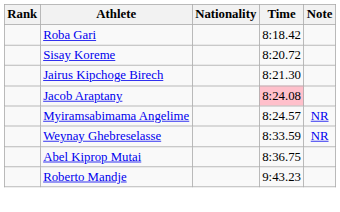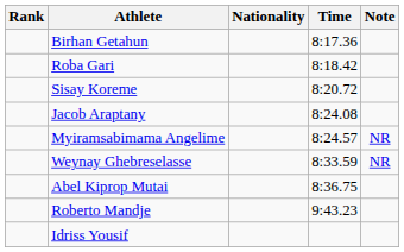+ row: Birhan Getahun | 8:17.36
- row: Jairus Kipchoge Birech | 8:21.30
Jacob Araptany | Time: pink background -> no background
+ row: Idriss Yousif
